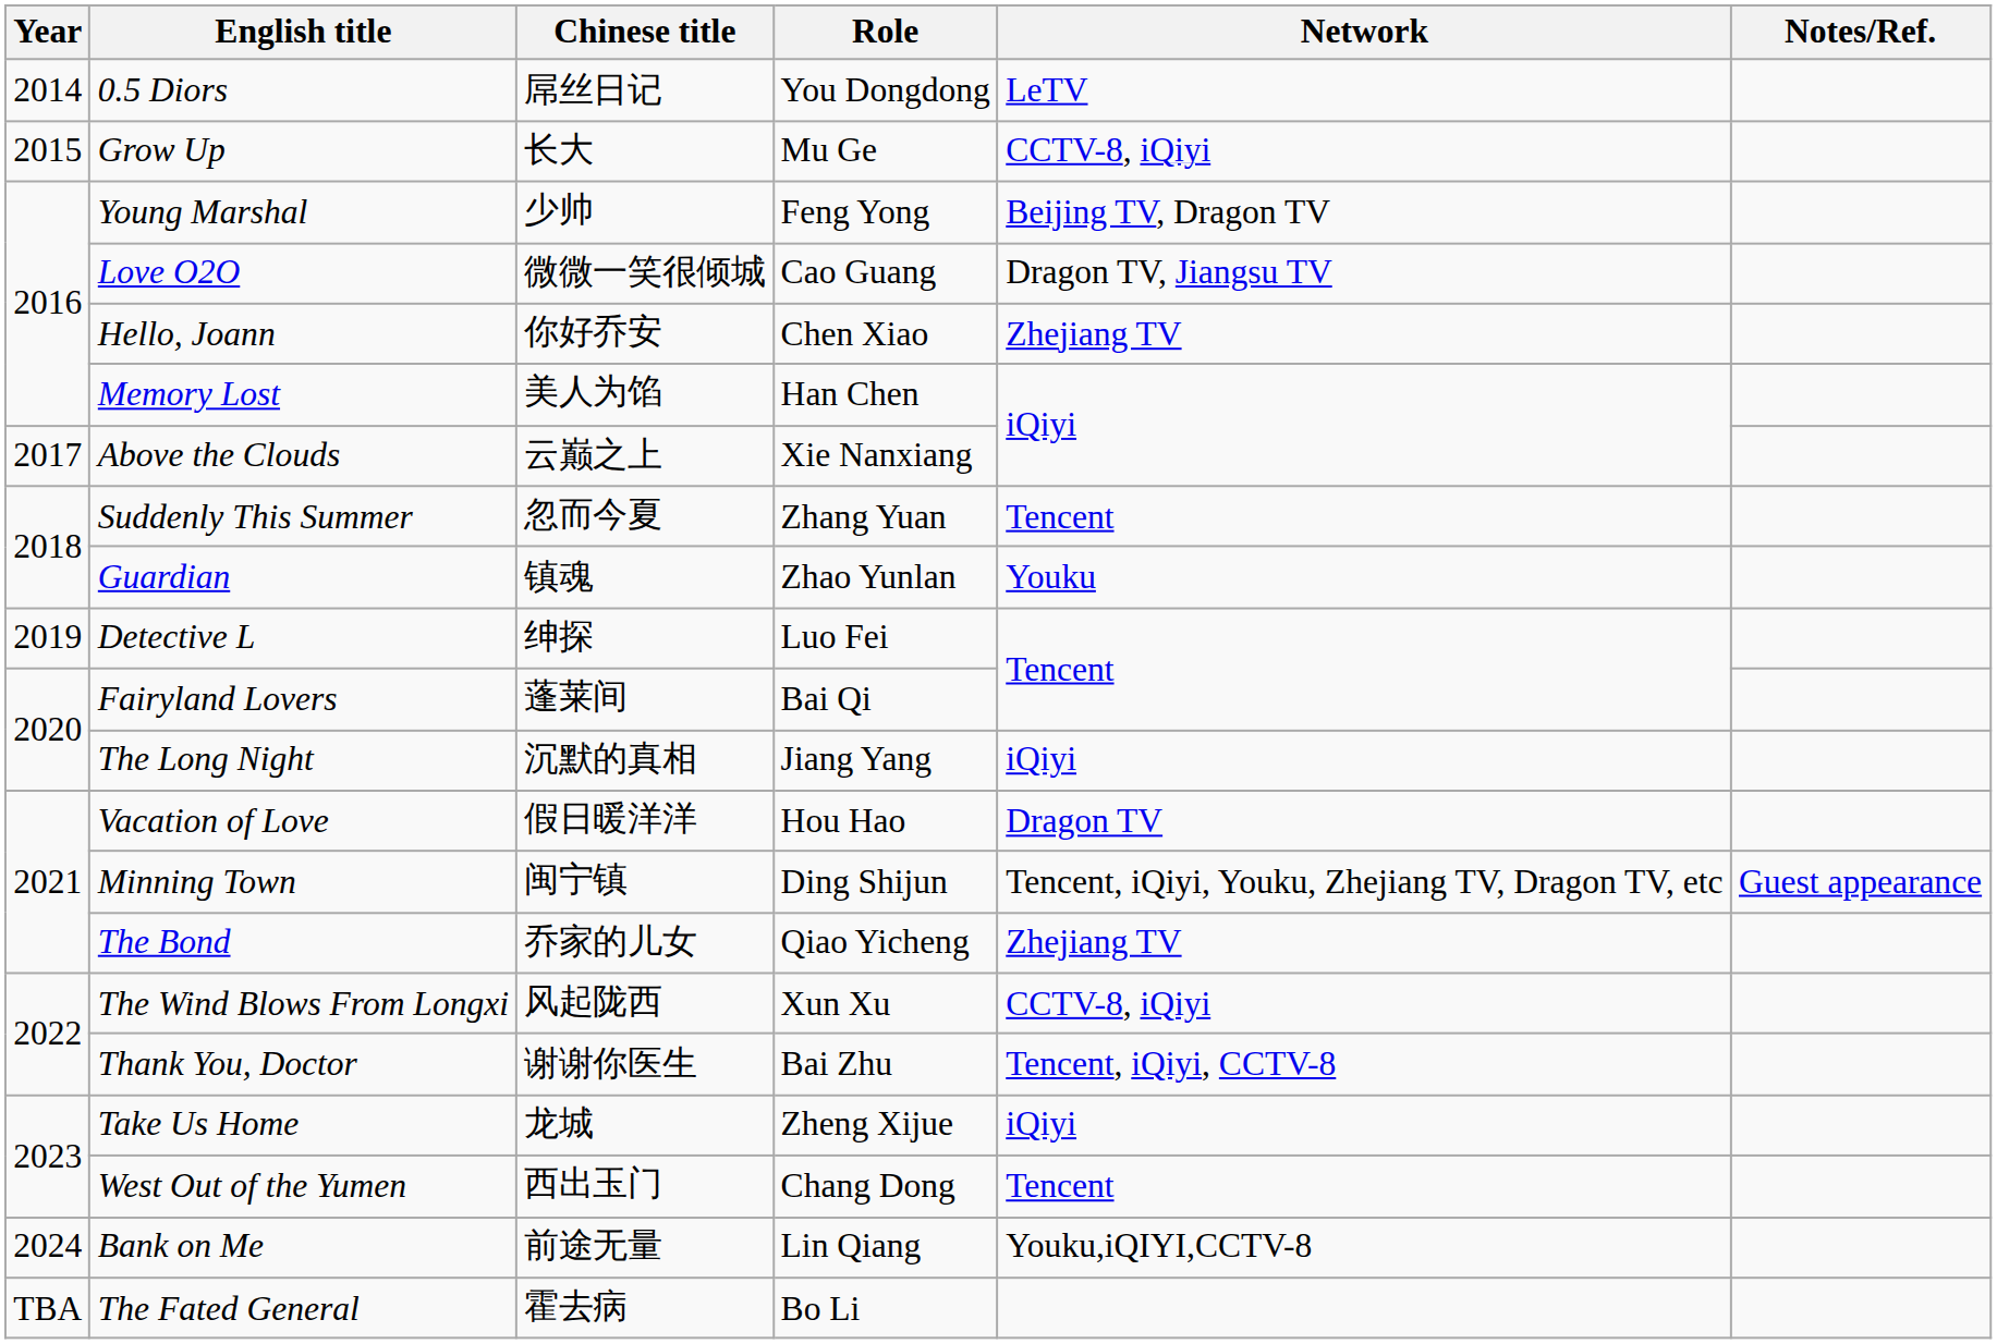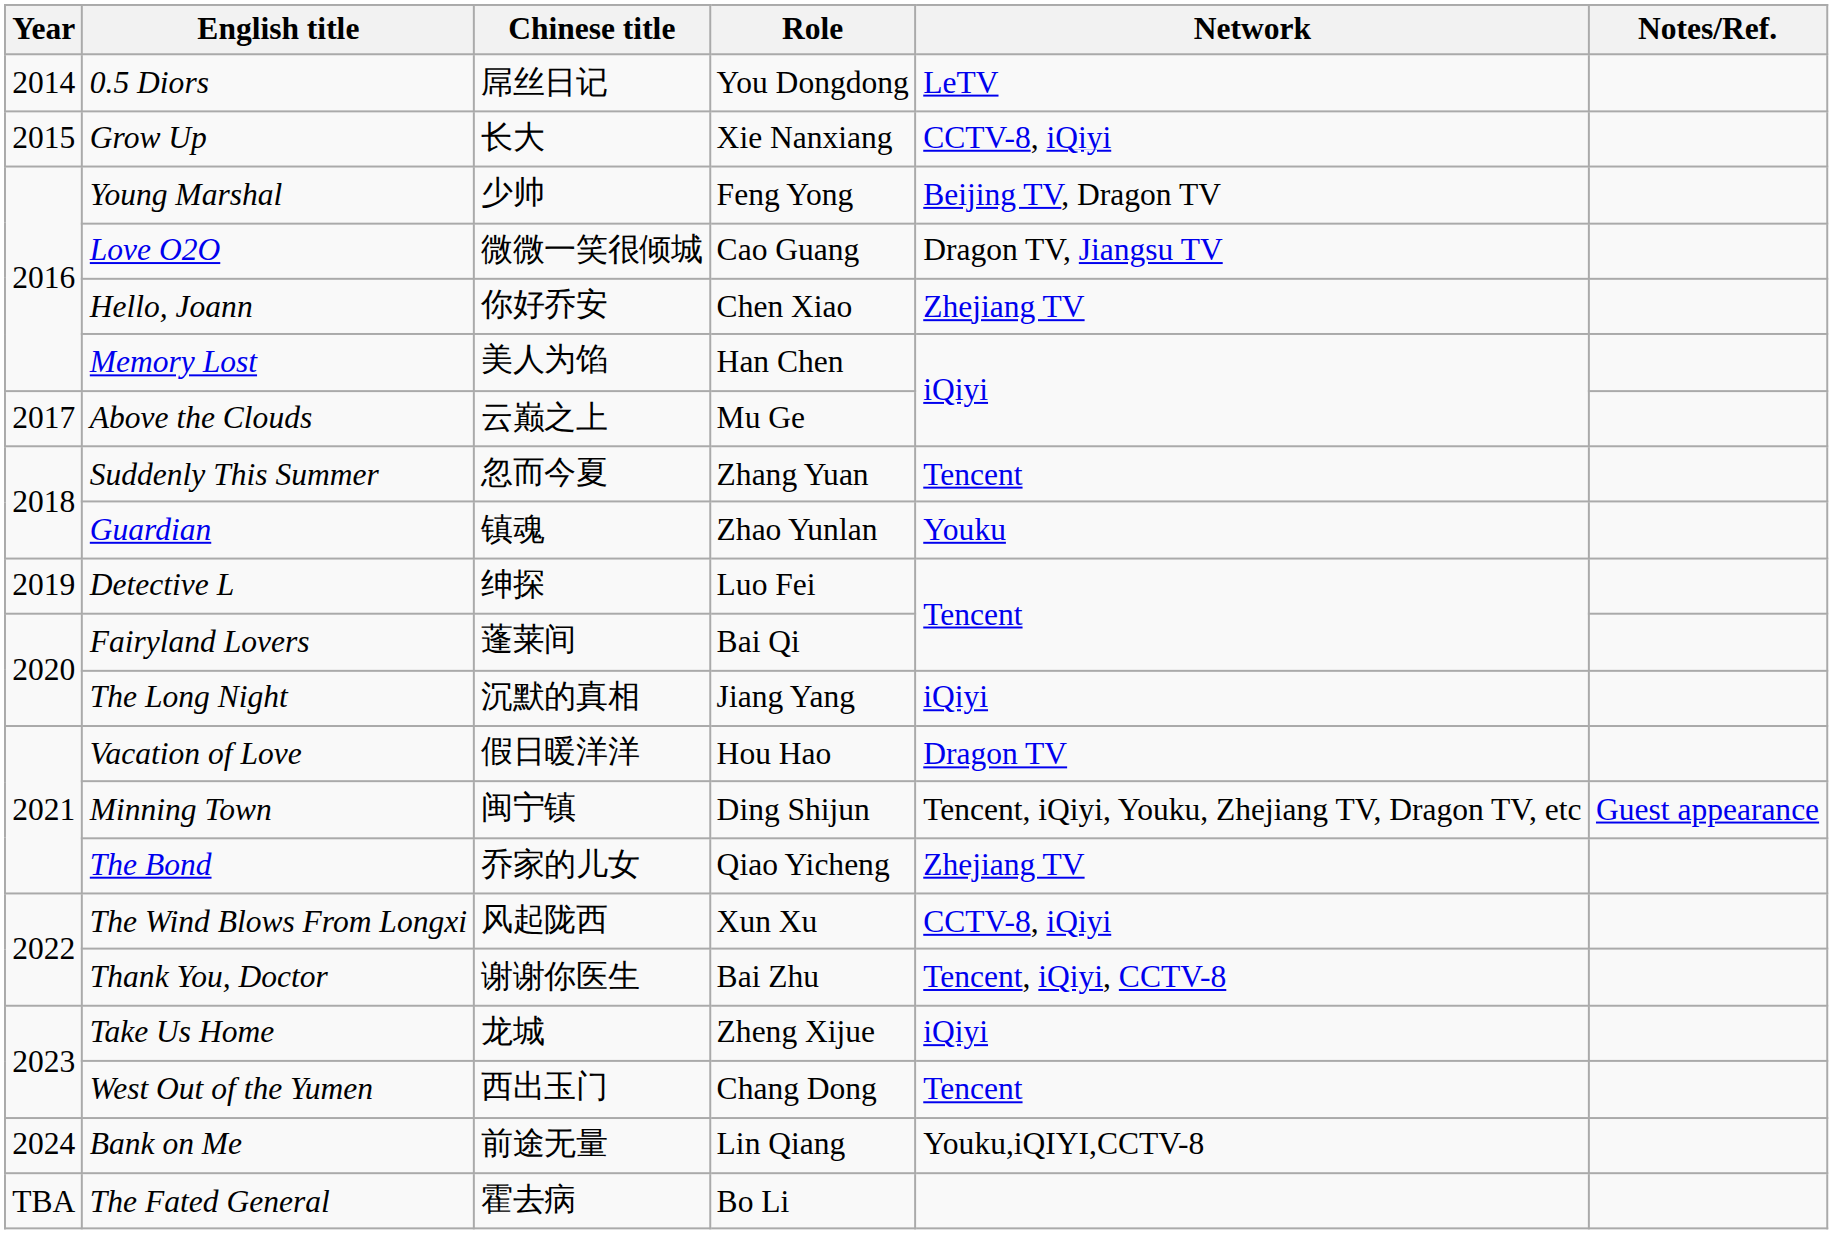Grow Up | Role: Mu Ge -> Xie Nanxiang
Above the Clouds | Role: Xie Nanxiang -> Mu Ge
